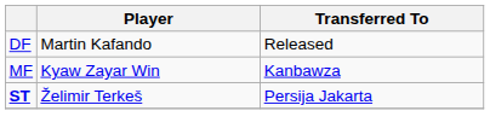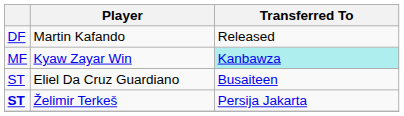Kyaw Zayar Win | Transferred To: no background -> paleturquoise background
+ row: ST | Eliel Da Cruz Guardiano | Busaiteen
